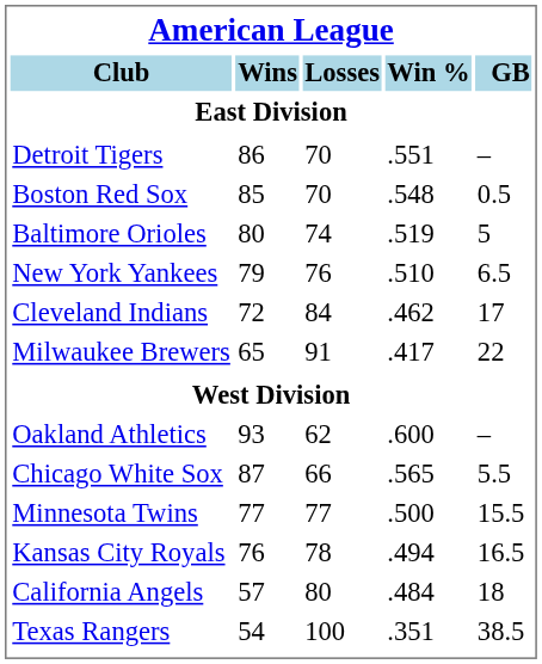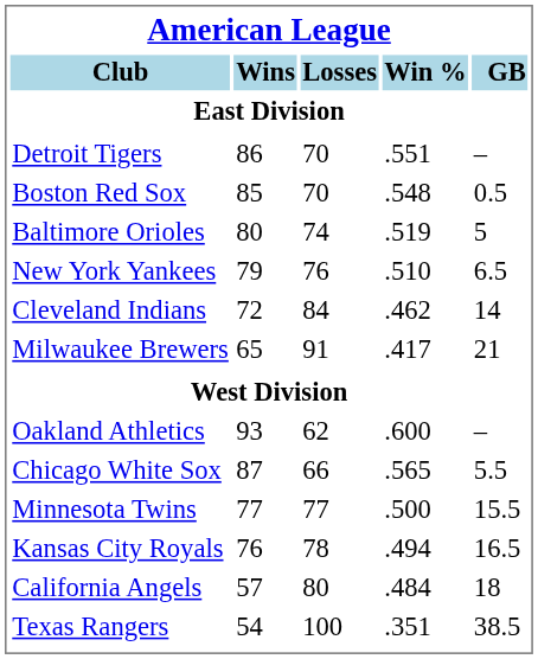Cleveland Indians | GB: 17 -> 14
Milwaukee Brewers | GB: 22 -> 21
